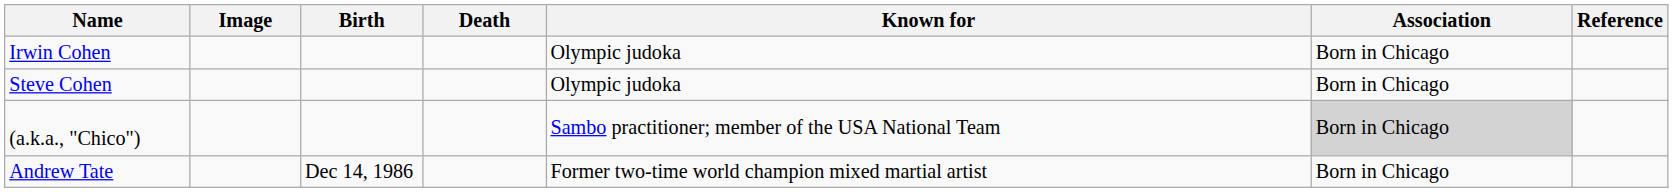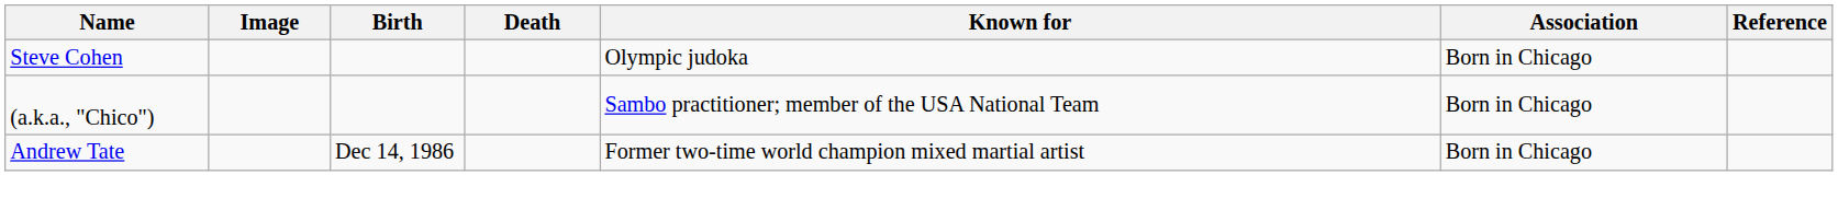- row: Irwin Cohen | Olympic judoka | Born in Chicago
(a.k.a., "Chico") | Association: lightgrey background -> no background
